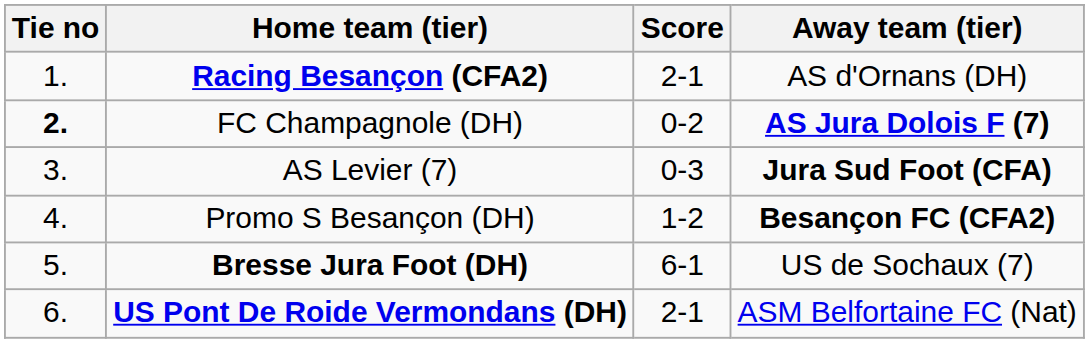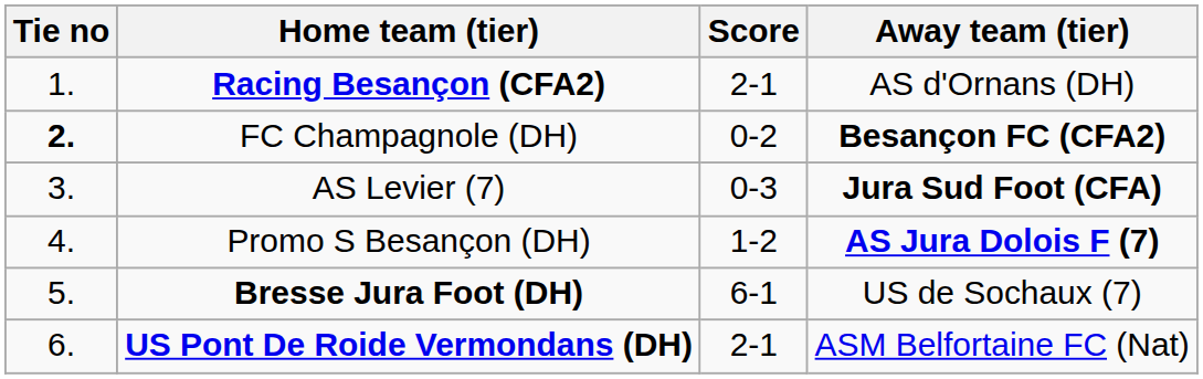FC Champagnole (DH) | Away team (tier): AS Jura Dolois F (7) -> Besançon FC (CFA2)
Promo S Besançon (DH) | Away team (tier): Besançon FC (CFA2) -> AS Jura Dolois F (7)
